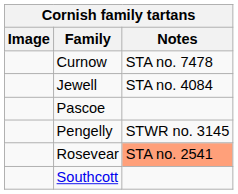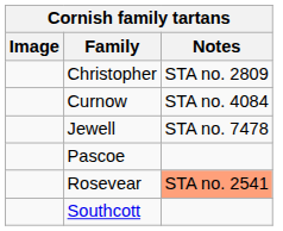+ row: Christopher | STA no. 2809
Curnow | Notes: STA no. 7478 -> STA no. 4084
Jewell | Notes: STA no. 4084 -> STA no. 7478
- row: Pengelly | STWR no. 3145
